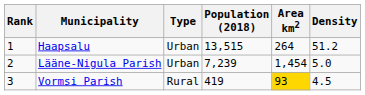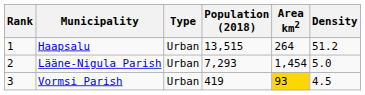Lääne-Nigula Parish | Population (2018): 7,239 -> 7,293
Vormsi Parish | Type: Rural -> Urban
